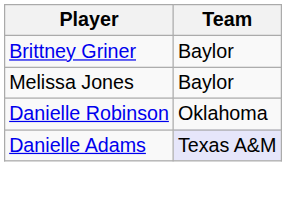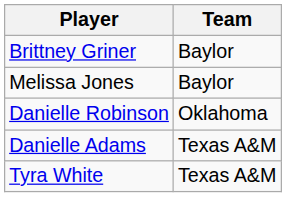Danielle Adams | Team: lavender background -> no background
+ row: Tyra White | Texas A&M
